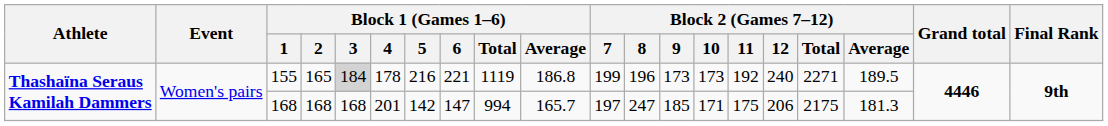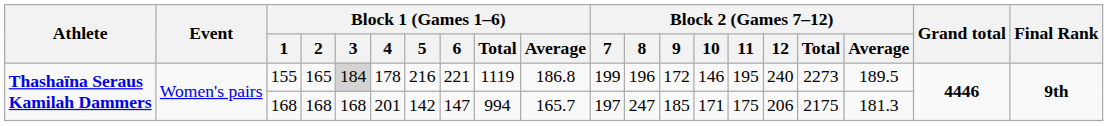155 | Block 2 (Games 7–12) / 9: 173 -> 172
155 | Block 2 (Games 7–12) / 10: 173 -> 146
155 | Block 2 (Games 7–12) / 11: 192 -> 195
155 | Block 2 (Games 7–12) / Total: 2271 -> 2273
